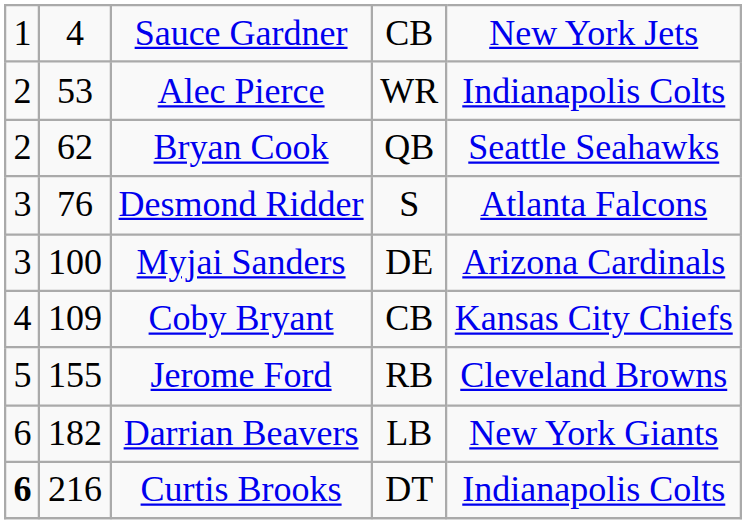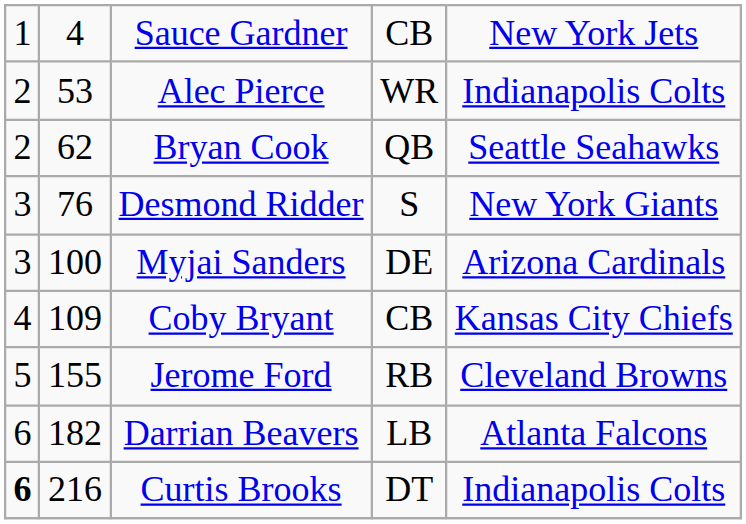Desmond Ridder | column 5: Atlanta Falcons -> New York Giants
Darrian Beavers | column 5: New York Giants -> Atlanta Falcons
